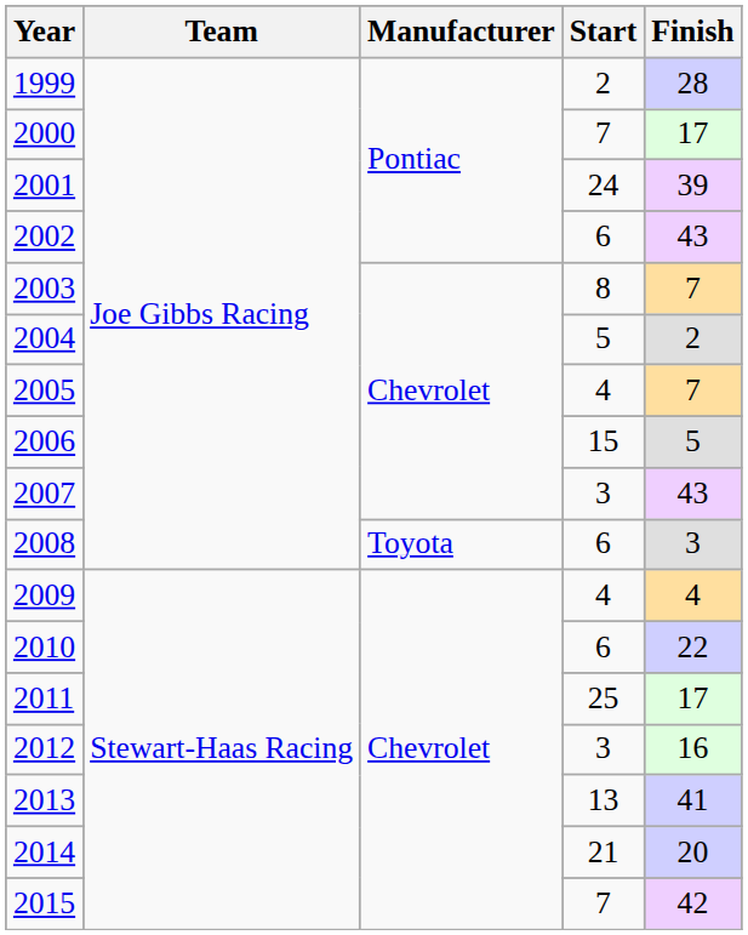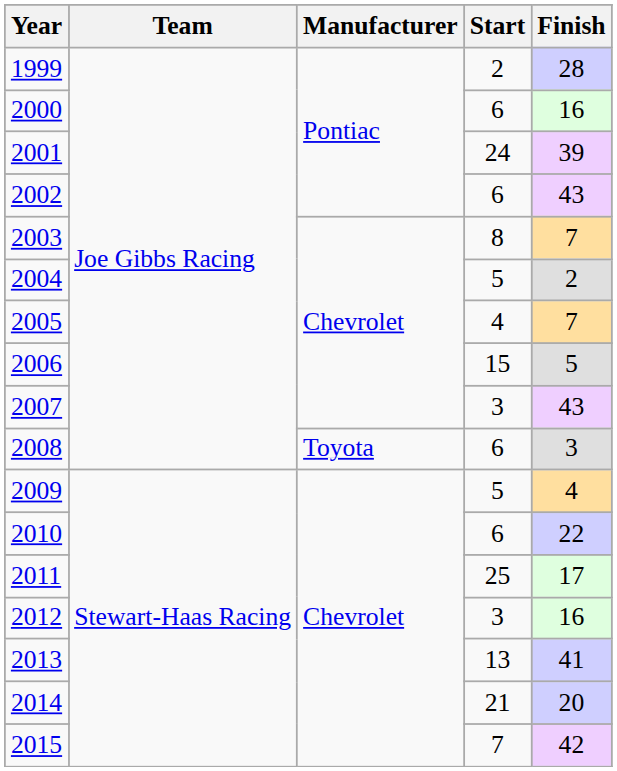2000 | Start: 7 -> 6
2000 | Finish: 17 -> 16
2009 | Start: 4 -> 5
